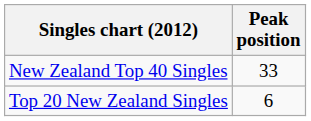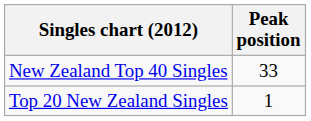Top 20 New Zealand Singles | Peak position: 6 -> 1
